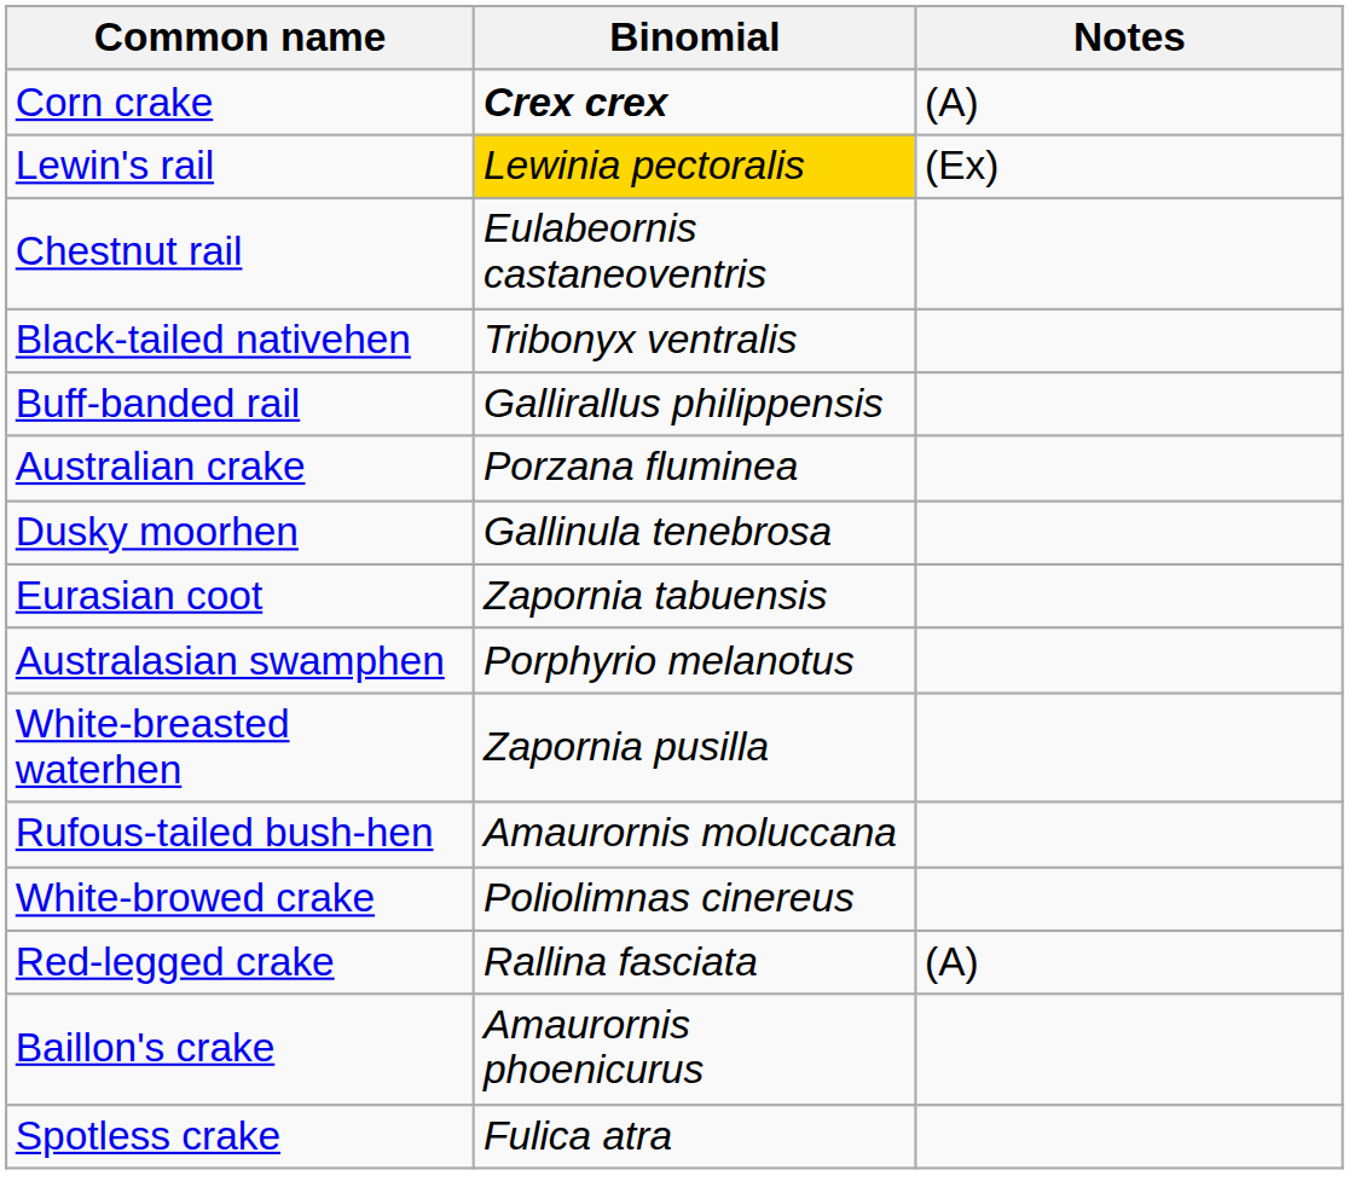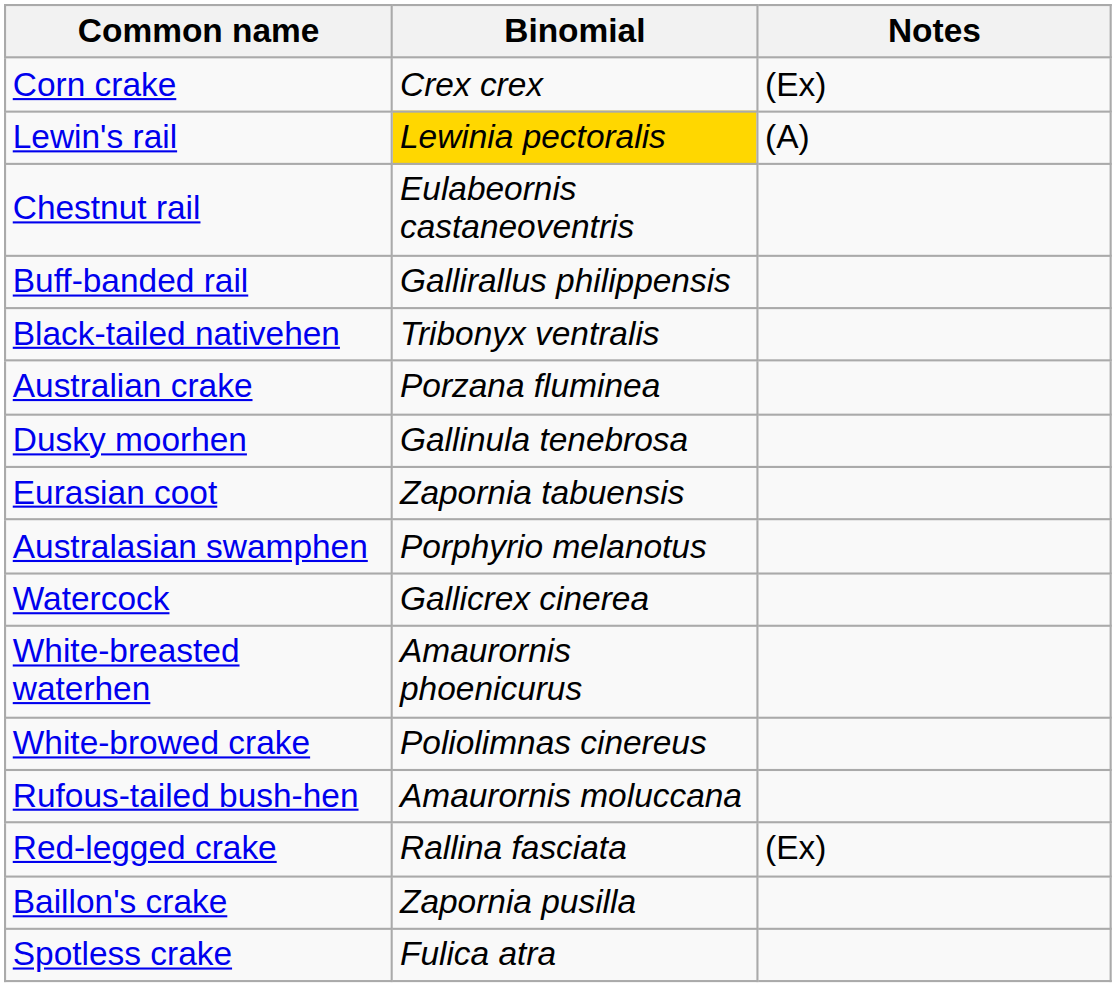Corn crake | Binomial: bold -> normal
Corn crake | Notes: (A) -> (Ex)
Lewin's rail | Notes: (Ex) -> (A)
rows swapped: Buff-banded rail <-> Black-tailed nativehen
+ row: Watercock | Gallicrex cinerea
White-breasted waterhen | Binomial: Zapornia pusilla -> Amaurornis phoenicurus
rows swapped: Rufous-tailed bush-hen <-> White-browed crake
Red-legged crake | Notes: (A) -> (Ex)
Baillon's crake | Binomial: Amaurornis phoenicurus -> Zapornia pusilla
